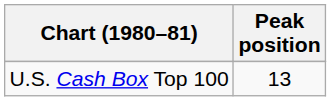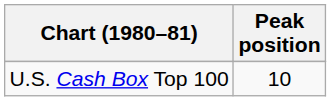U.S. Cash Box Top 100 | Peak position: 13 -> 10
